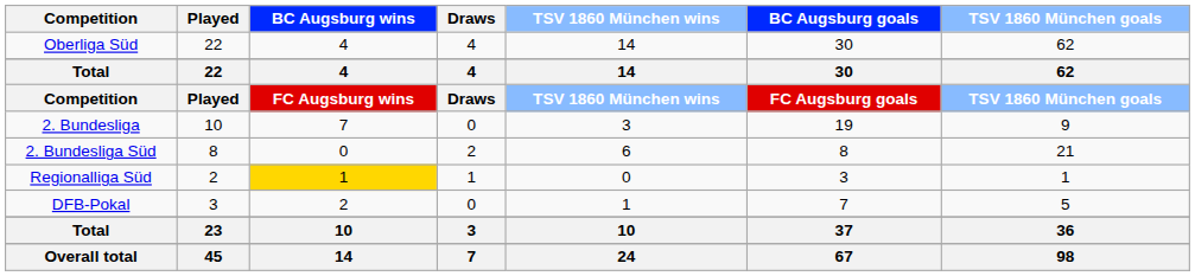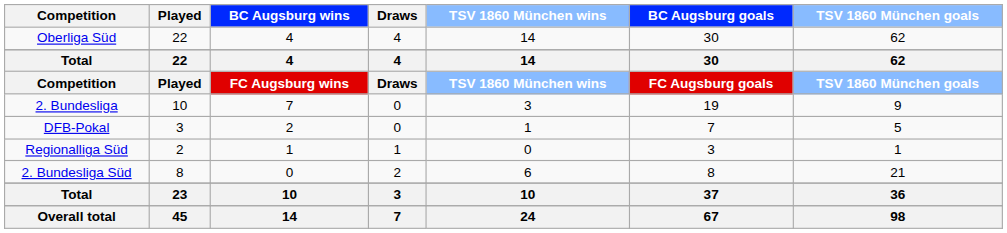rows swapped: 2. Bundesliga Süd <-> DFB-Pokal
Regionalliga Süd | BC Augsburg wins: gold background -> no background
